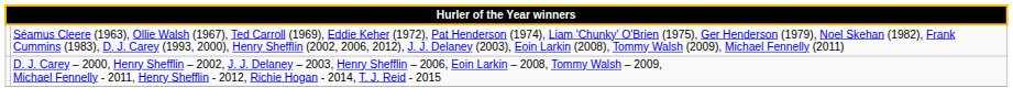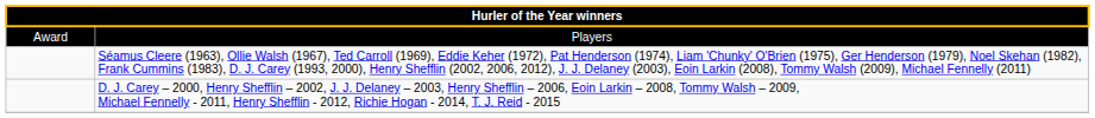+ row: Award | Players
